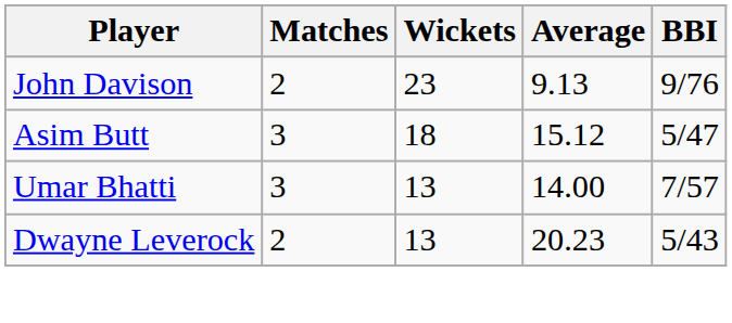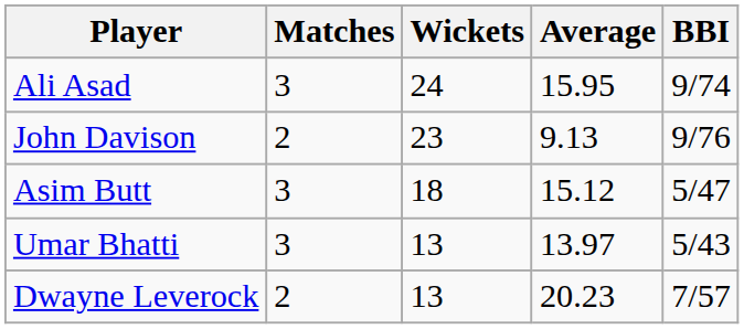+ row: Ali Asad | 3 | 24 | 15.95 | 9/74
Umar Bhatti | Average: 14.00 -> 13.97
Umar Bhatti | BBI: 7/57 -> 5/43
Dwayne Leverock | BBI: 5/43 -> 7/57
